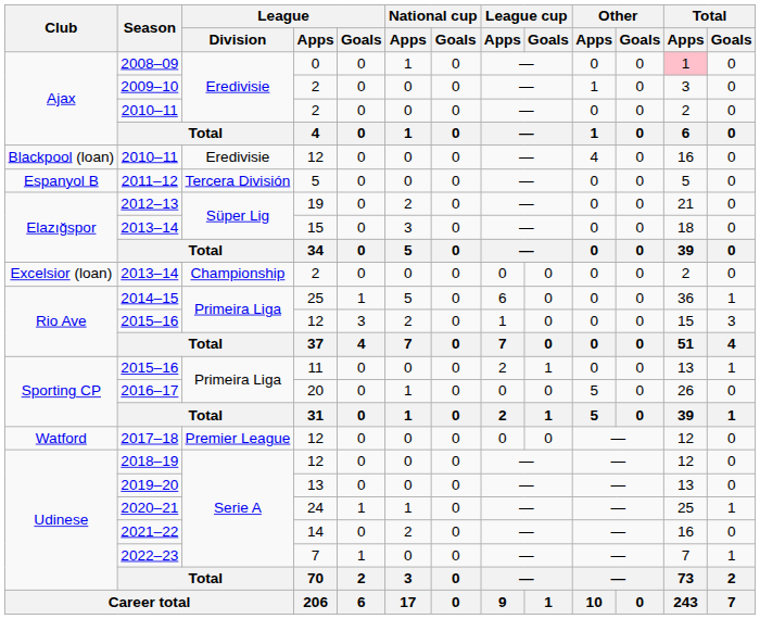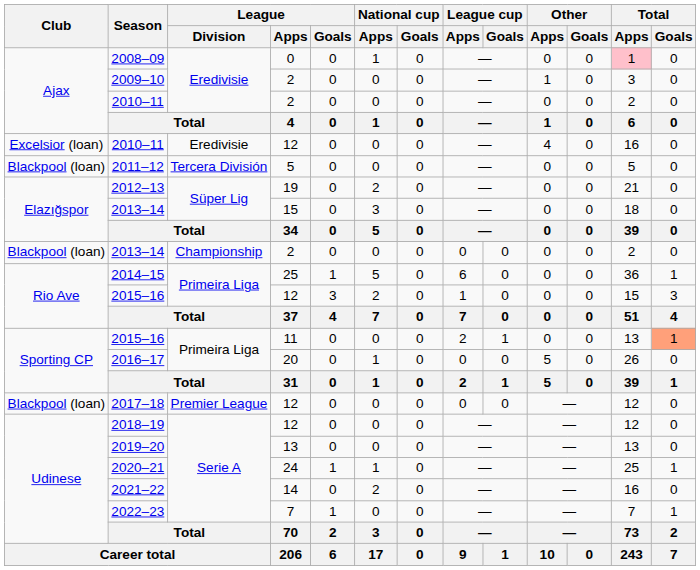2010–11 / 12 | Club: Blackpool (loan) -> Excelsior (loan)
2011–12 | Club: Espanyol B -> Blackpool (loan)
2013–14 / 2 | Club: Excelsior (loan) -> Blackpool (loan)
2015–16 / 11 | Total / Goals: no background -> lightsalmon background
2017–18 | Club: Watford -> Blackpool (loan)
